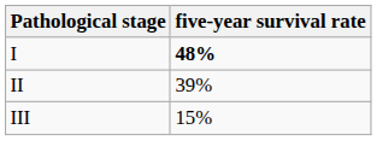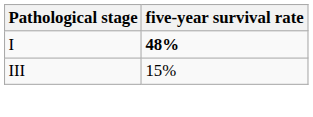- row: II | 39%
